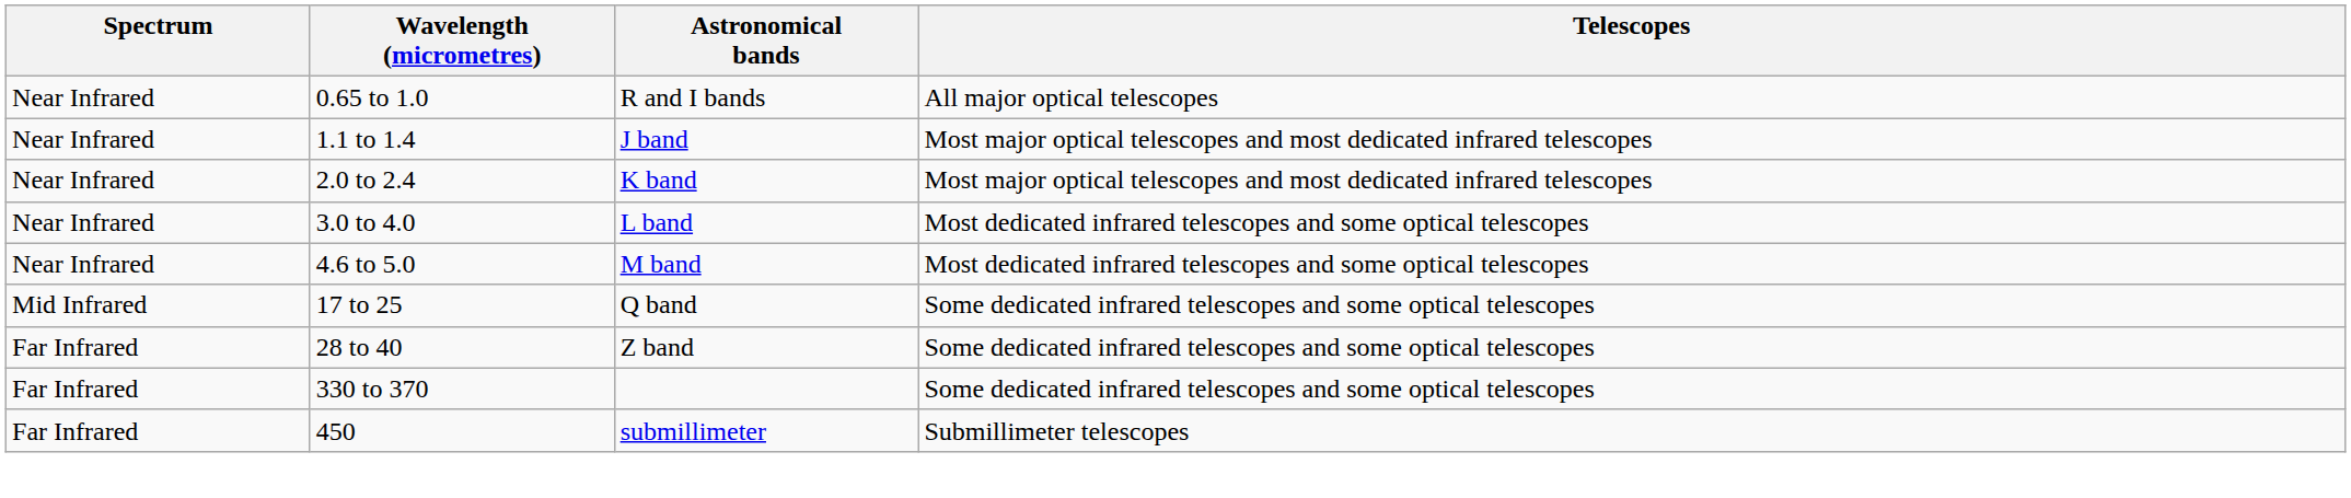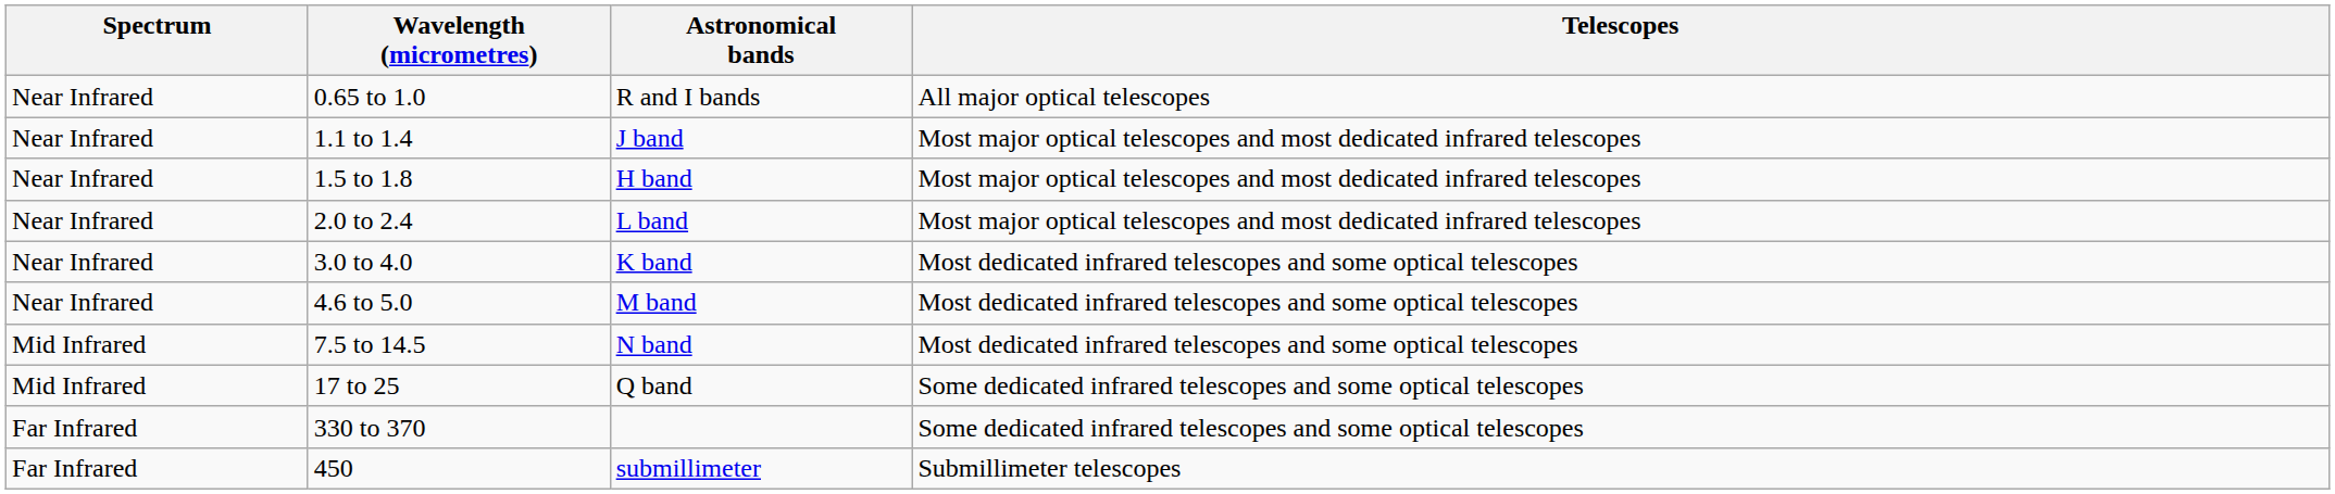+ row: Near Infrared | 1.5 to 1.8 | H band | Most major optical telescopes and most dedicated infrared telescopes
2.0 to 2.4 | Astronomical bands: K band -> L band
3.0 to 4.0 | Astronomical bands: L band -> K band
+ row: Mid Infrared | 7.5 to 14.5 | N band | Most dedicated infrared telescopes and some optical telescopes
- row: Far Infrared | 28 to 40 | Z band | Some dedicated infrared telescopes and some optical telescopes
